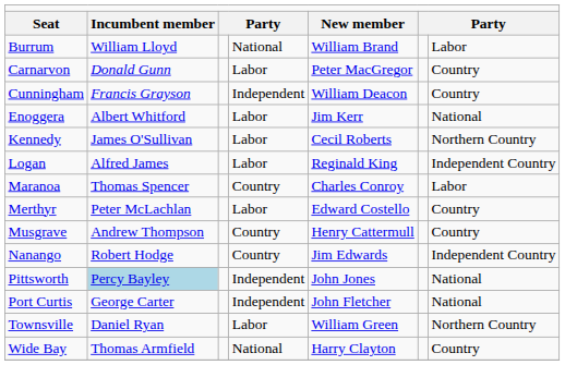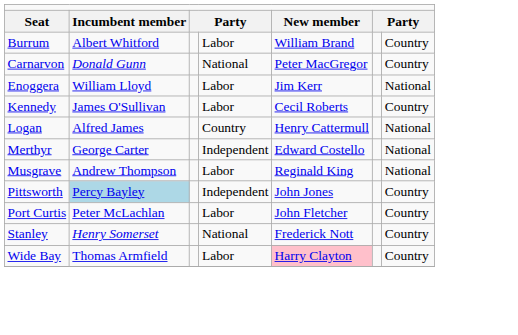Burrum | column 2: William Lloyd -> Albert Whitford
Burrum | column 4: National -> Labor
Burrum | column 7: Labor -> Country
Carnarvon | column 4: Labor -> National
- row: Cunningham | Francis Grayson | Independent | William Deacon | Country
Enoggera | column 2: Albert Whitford -> William Lloyd
Kennedy | column 7: Northern Country -> Country
Logan | column 4: Labor -> Country
Logan | column 5: Reginald King -> Henry Cattermull
Logan | column 7: Independent Country -> National
- row: Maranoa | Thomas Spencer | Country | Charles Conroy | Labor
Merthyr | column 2: Peter McLachlan -> George Carter
Merthyr | column 4: Labor -> Independent
Merthyr | column 7: Country -> National
Musgrave | column 4: Country -> Labor
Musgrave | column 5: Henry Cattermull -> Reginald King
Musgrave | column 7: Country -> National
- row: Nanango | Robert Hodge | Country | Jim Edwards | Independent Country
Pittsworth | column 7: National -> Country
Port Curtis | column 2: George Carter -> Peter McLachlan
Port Curtis | column 4: Independent -> Labor
Port Curtis | column 7: National -> Country
+ row: Stanley | Henry Somerset | National | Frederick Nott | Country
- row: Townsville | Daniel Ryan | Labor | William Green | Northern Country
Wide Bay | column 4: National -> Labor
Wide Bay | column 5: no background -> pink background
